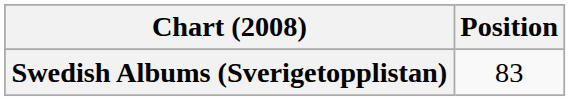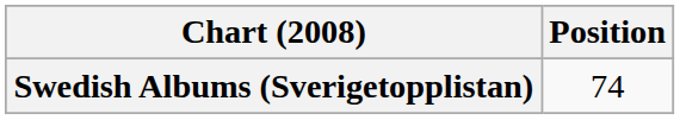Swedish Albums (Sverigetopplistan) | Position: 83 -> 74
